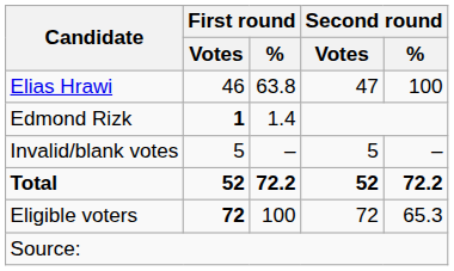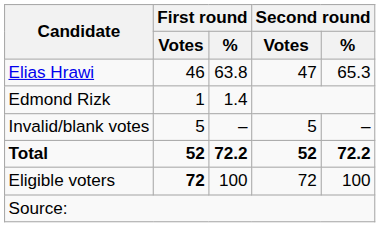Elias Hrawi | Second round / %: 100 -> 65.3
Edmond Rizk | First round / Votes: bold -> normal
Eligible voters | Second round / %: 65.3 -> 100
